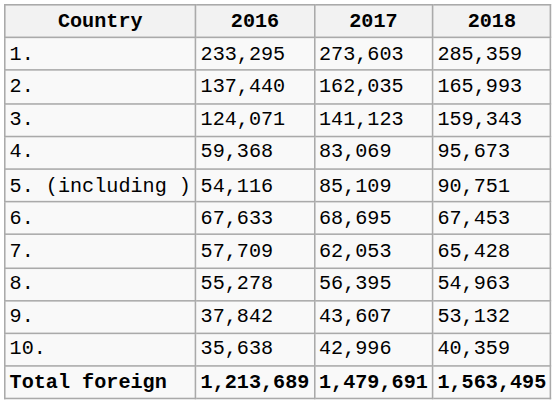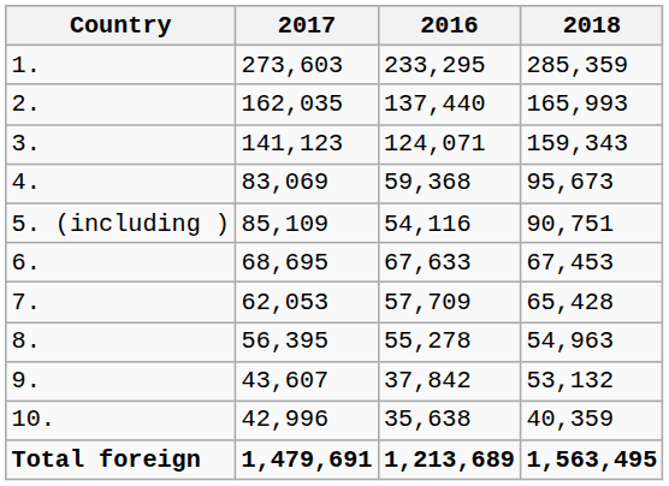columns swapped: 2016 <-> 2017
